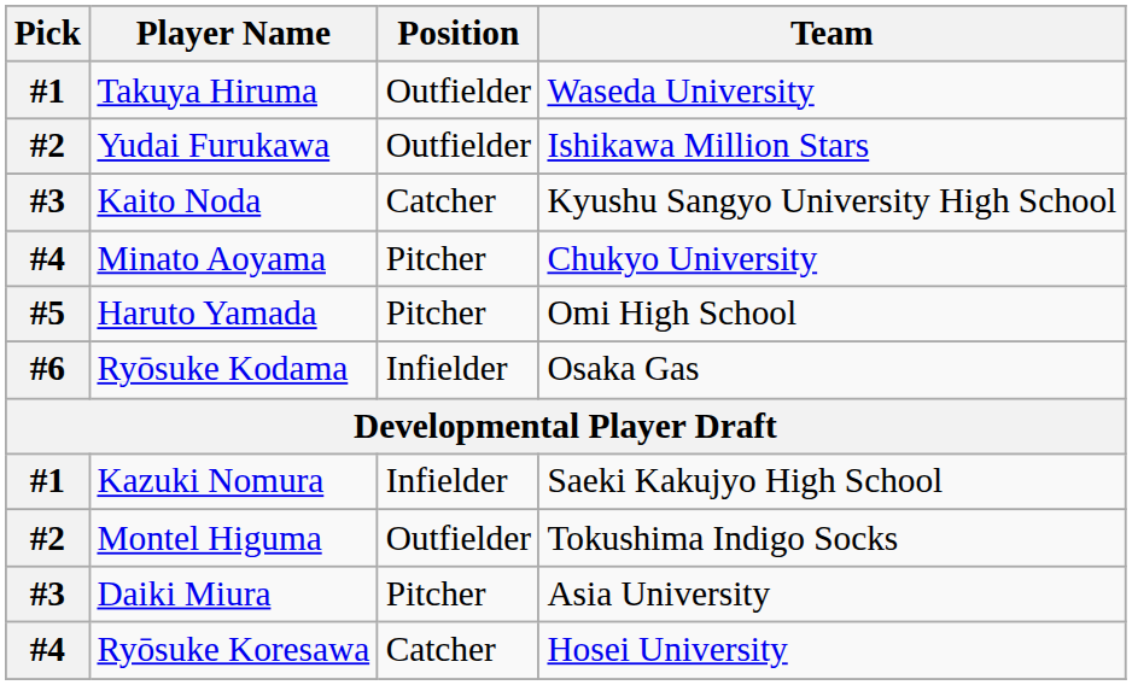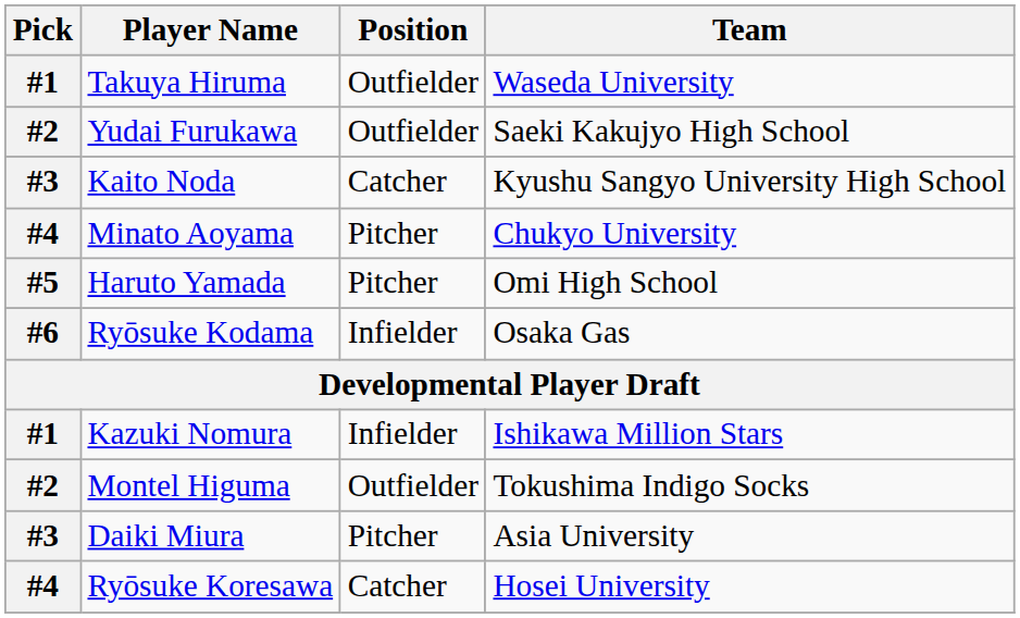Yudai Furukawa | Team: Ishikawa Million Stars -> Saeki Kakujyo High School
Kazuki Nomura | Team: Saeki Kakujyo High School -> Ishikawa Million Stars
